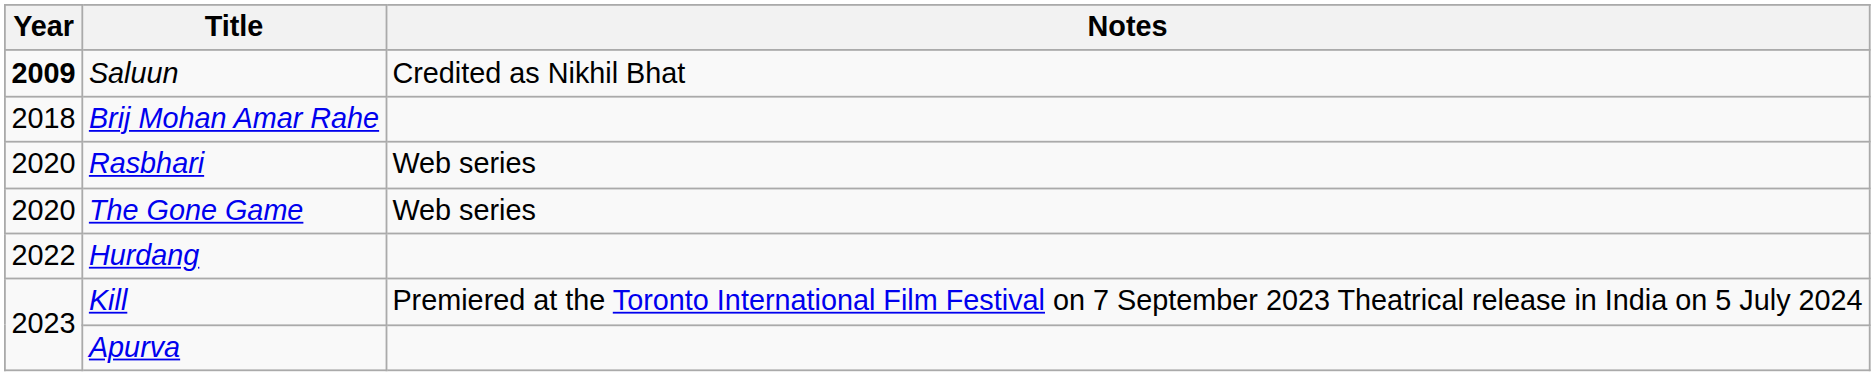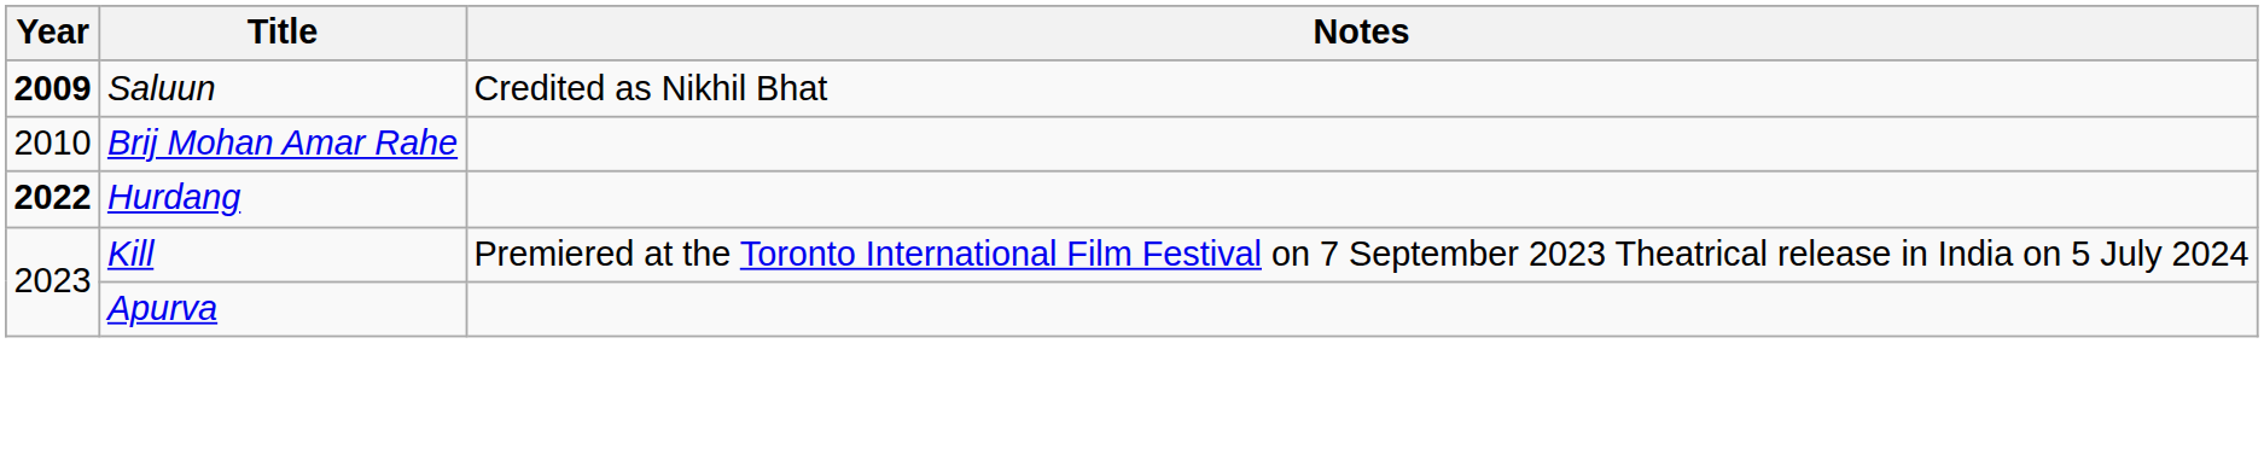Brij Mohan Amar Rahe | Year: 2018 -> 2010
- row: 2020 | Rasbhari | Web series
- row: 2020 | The Gone Game | Web series
Hurdang | Year: normal -> bold
